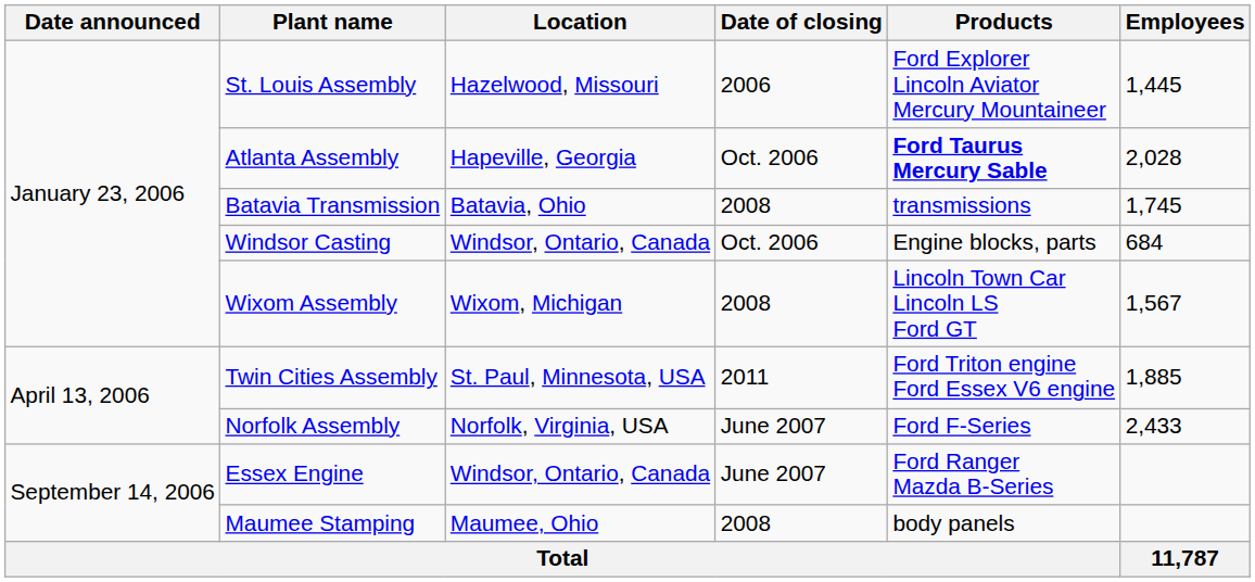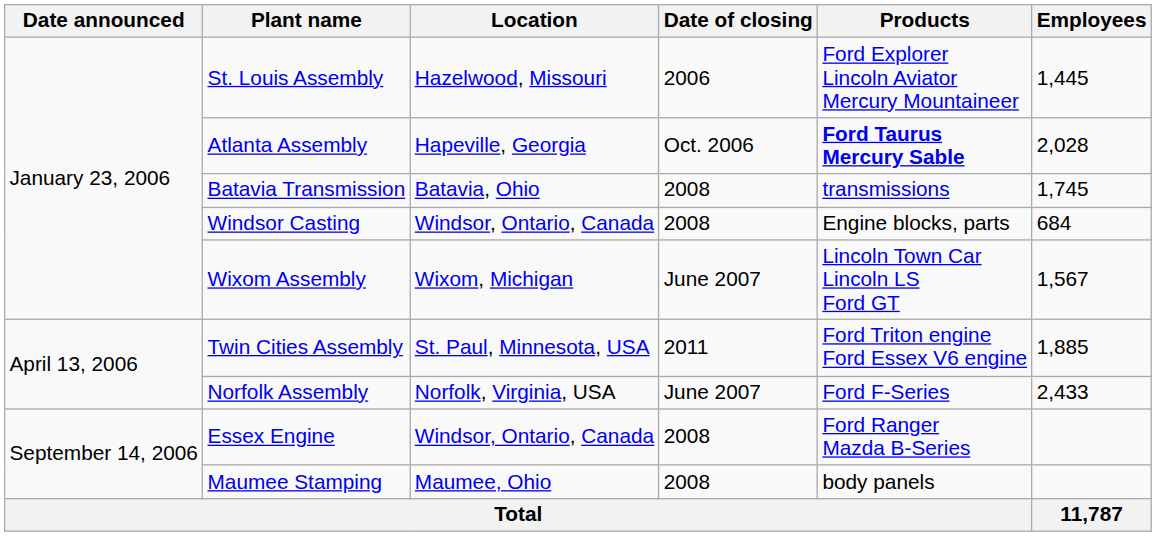Windsor Casting | Date of closing: Oct. 2006 -> 2008
Wixom Assembly | Date of closing: 2008 -> June 2007
Essex Engine | Date of closing: June 2007 -> 2008
